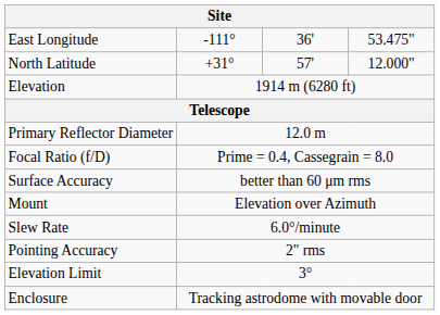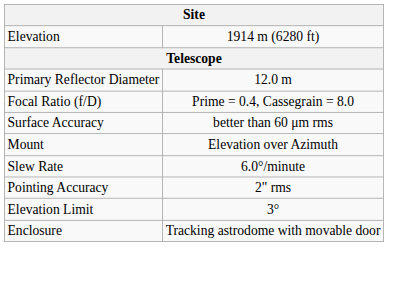- row: East Longitude | -111° | 36' | 53.475"
- row: North Latitude | +31° | 57' | 12.000"
